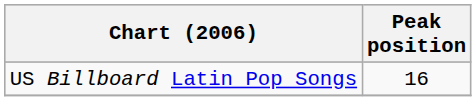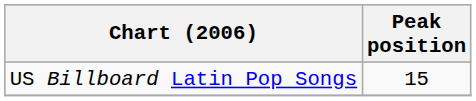US Billboard Latin Pop Songs | Peak position: 16 -> 15
